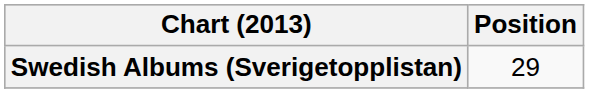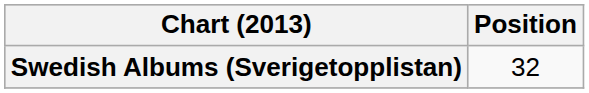Swedish Albums (Sverigetopplistan) | Position: 29 -> 32
